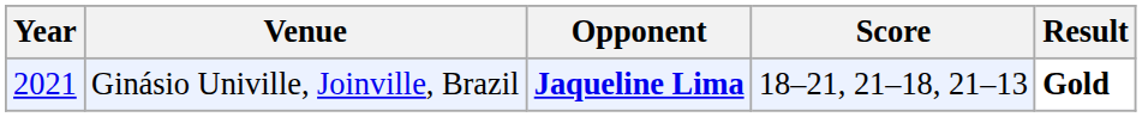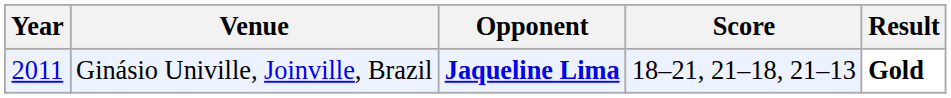Ginásio Univille, Joinville, Brazil | Year: 2021 -> 2011
